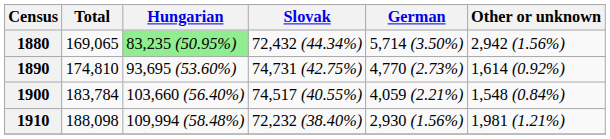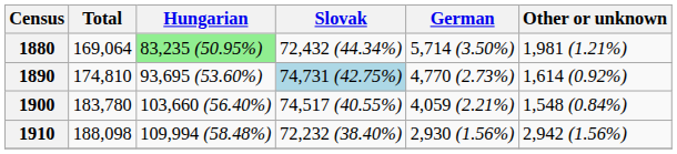1880 | Total: 169,065 -> 169,064
1880 | Other or unknown: 2,942 (1.56%) -> 1,981 (1.21%)
1890 | Slovak: no background -> lightblue background
1900 | Total: 183,784 -> 183,780
1910 | Other or unknown: 1,981 (1.21%) -> 2,942 (1.56%)
